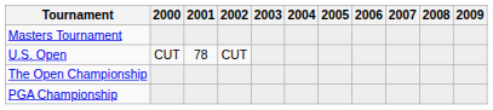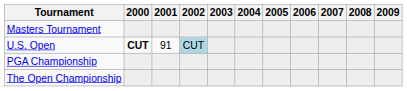U.S. Open | 2000: normal -> bold
U.S. Open | 2001: 78 -> 91
U.S. Open | 2002: no background -> lightblue background
rows swapped: The Open Championship <-> PGA Championship
